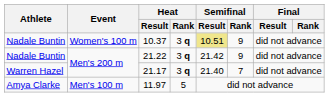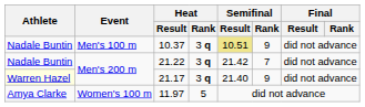10.37 | Event: Women's 100 m -> Men's 100 m
21.22 | Semifinal / Rank: 9 -> 7
21.17 | Athlete: no background -> lightyellow background
21.17 | Semifinal / Rank: 7 -> 9
11.97 | Event: Men's 100 m -> Women's 100 m
